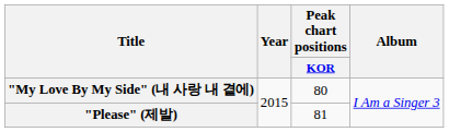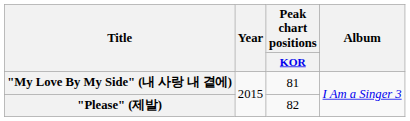"My Love By My Side" (내 사랑 내 곁에) | Peak chart positions / KOR: 80 -> 81
"Please" (제발) | Peak chart positions / KOR: 81 -> 82
